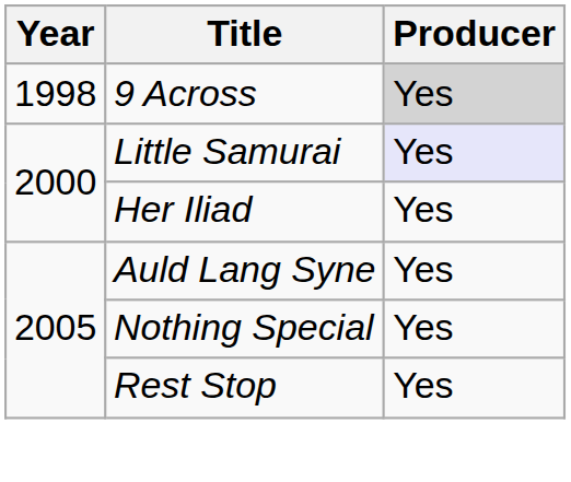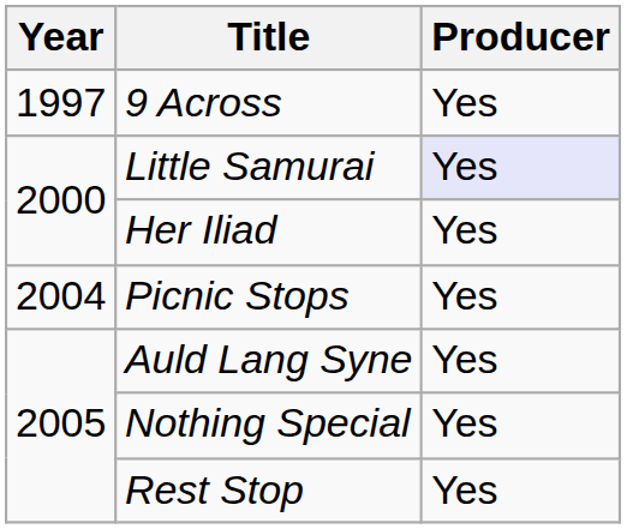9 Across | Year: 1998 -> 1997
9 Across | Producer: lightgrey background -> no background
+ row: 2004 | Picnic Stops | Yes
